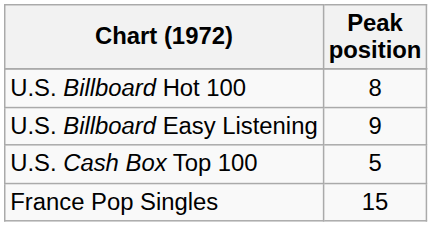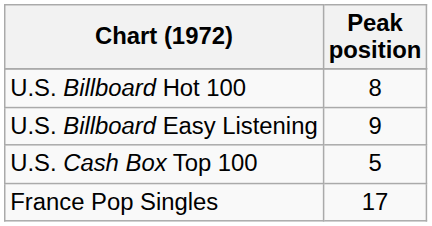France Pop Singles | Peak position: 15 -> 17
